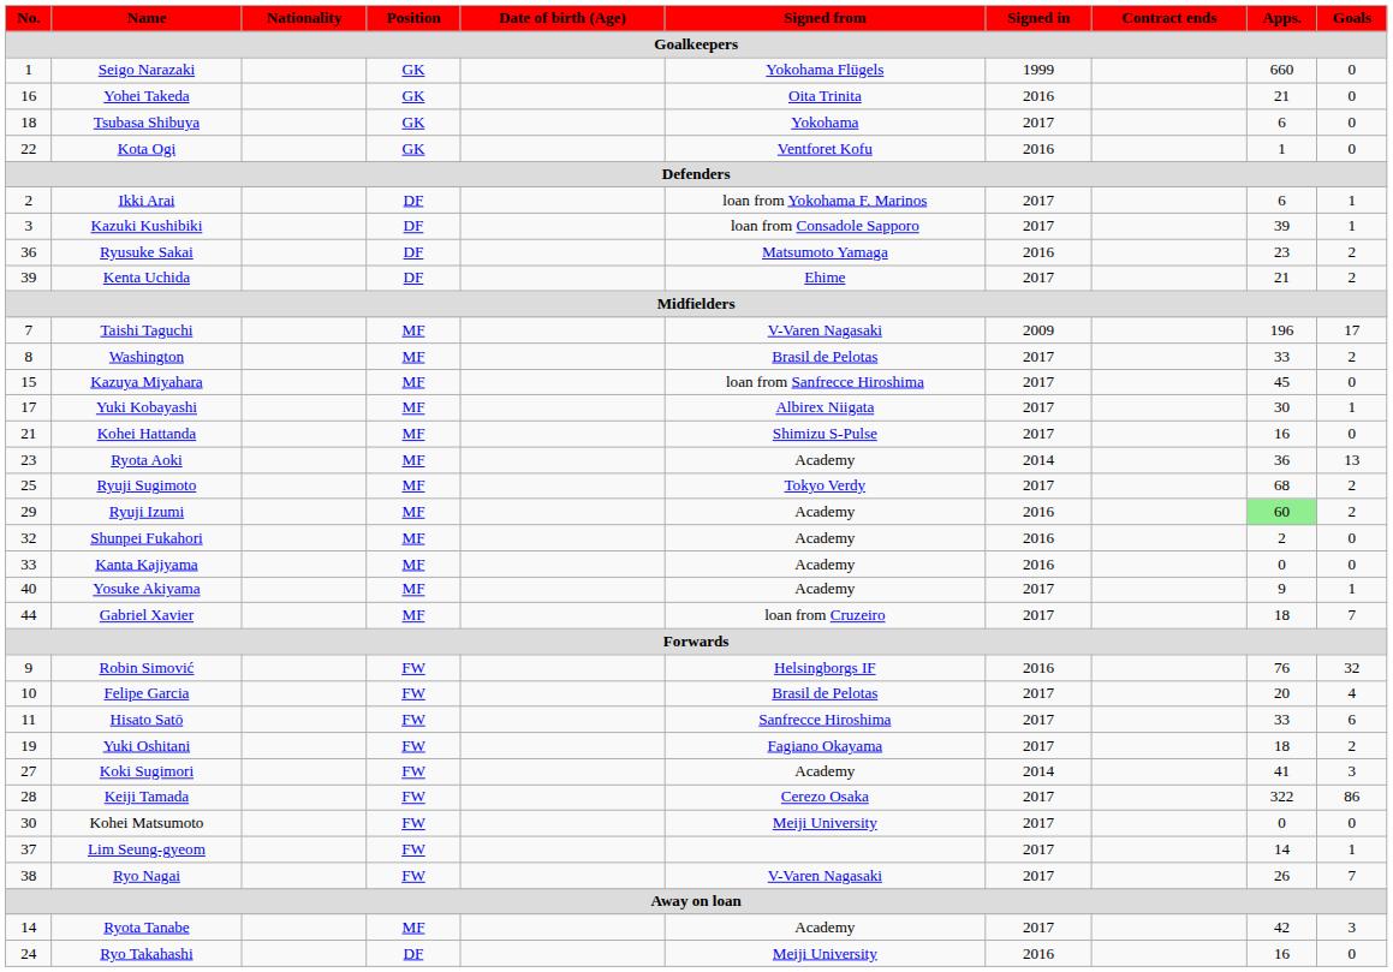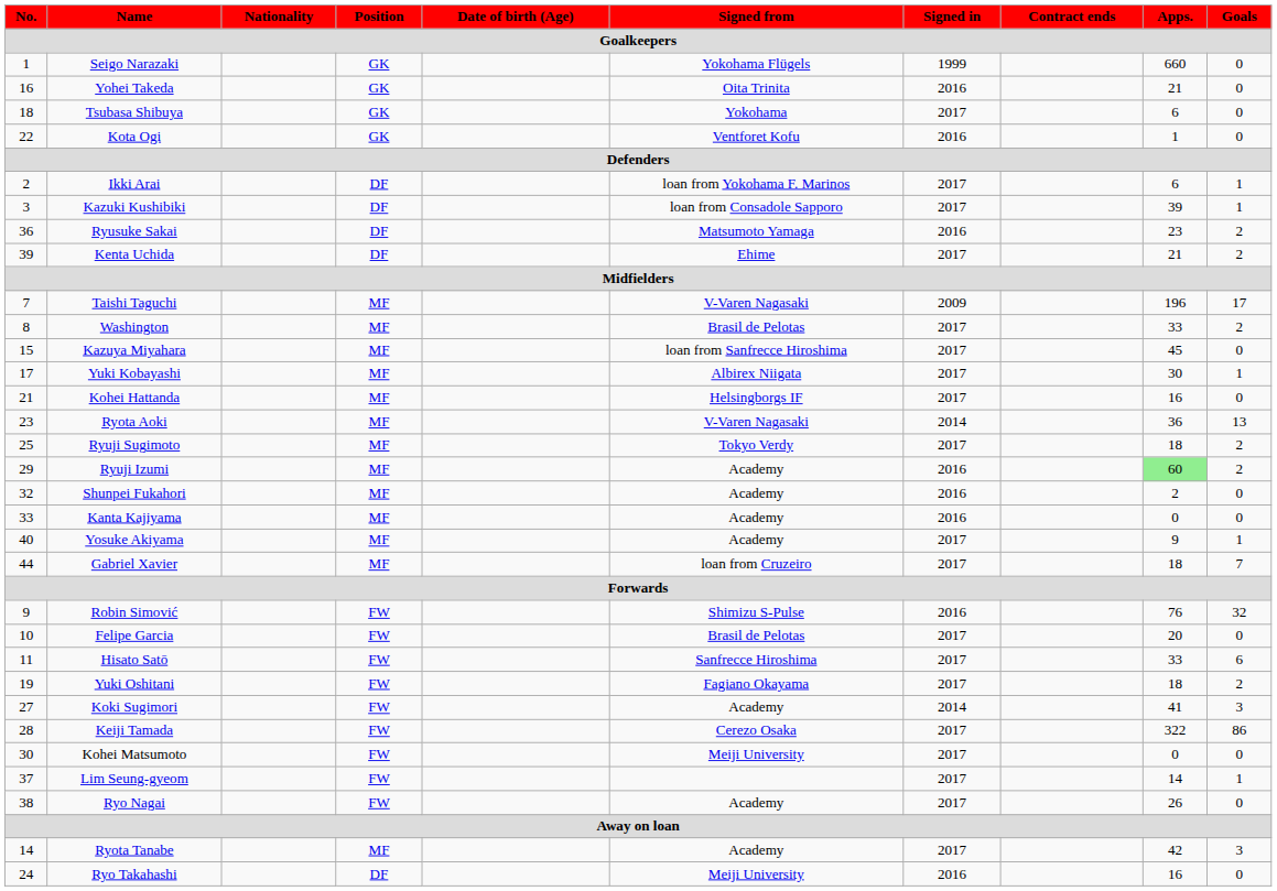Kohei Hattanda | Signed from: Shimizu S-Pulse -> Helsingborgs IF
Ryota Aoki | Signed from: Academy -> V-Varen Nagasaki
Ryuji Sugimoto | Apps.: 68 -> 18
Robin Simović | Signed from: Helsingborgs IF -> Shimizu S-Pulse
Felipe Garcia | Goals: 4 -> 0
Ryo Nagai | Signed from: V-Varen Nagasaki -> Academy
Ryo Nagai | Goals: 7 -> 0
